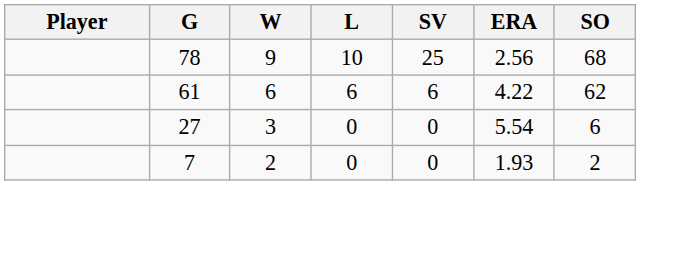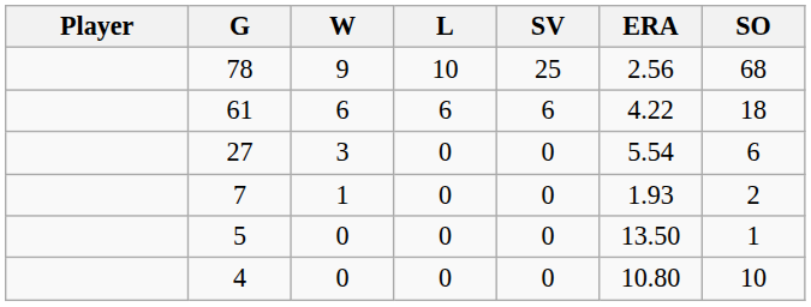61 | SO: 62 -> 18
7 | W: 2 -> 1
+ row: 5 | 0 | 0 | 0 | 13.50 | 1
+ row: 4 | 0 | 0 | 0 | 10.80 | 10
